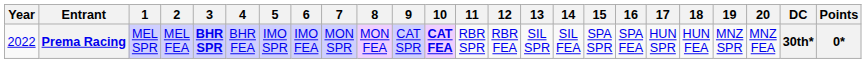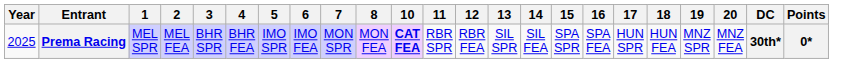- column: 9 | CAT SPR
Prema Racing | Year: 2022 -> 2025
Prema Racing | 3: bold -> normal
